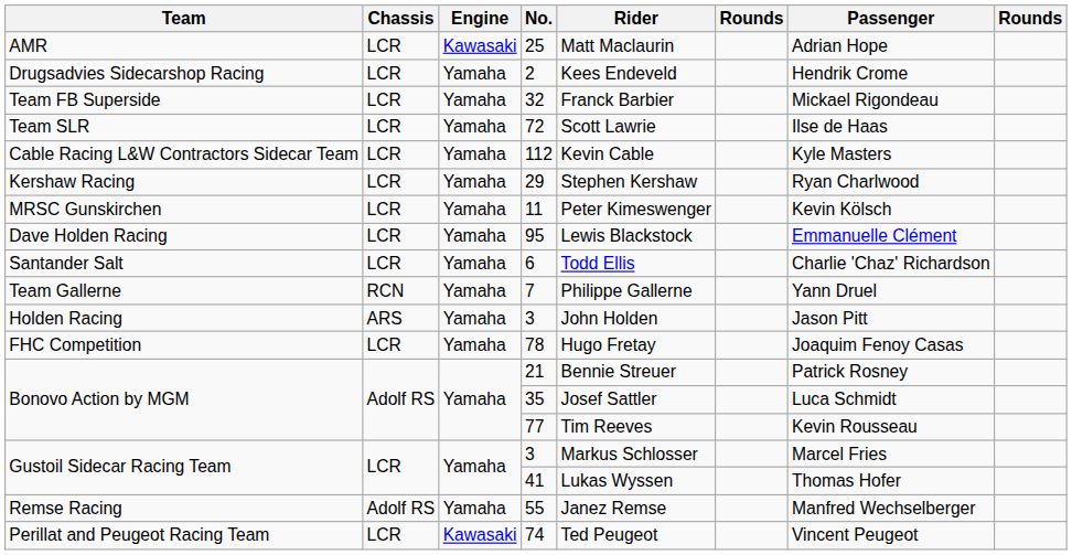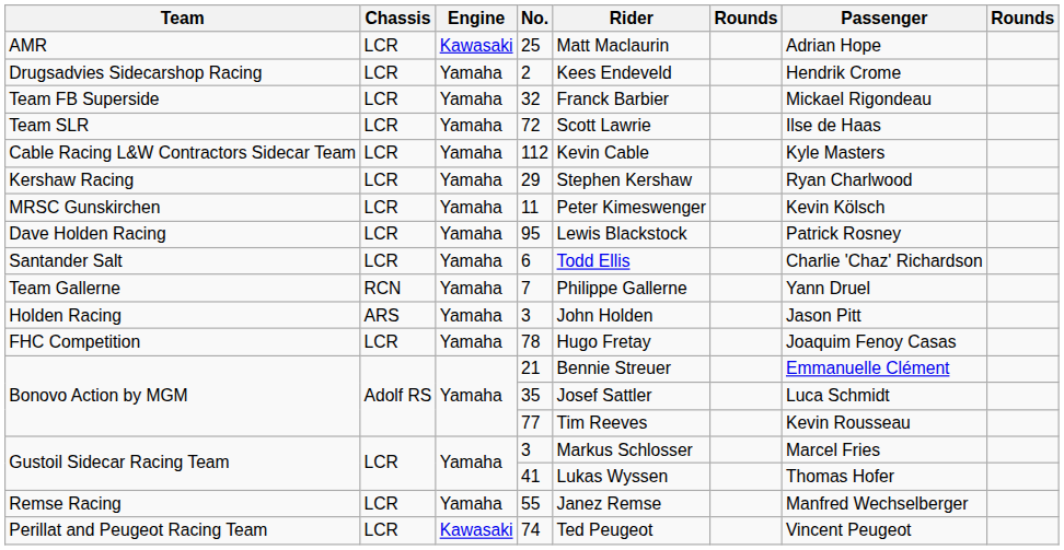95 | Passenger: Emmanuelle Clément -> Patrick Rosney
21 | Passenger: Patrick Rosney -> Emmanuelle Clément
55 | Chassis: Adolf RS -> LCR
